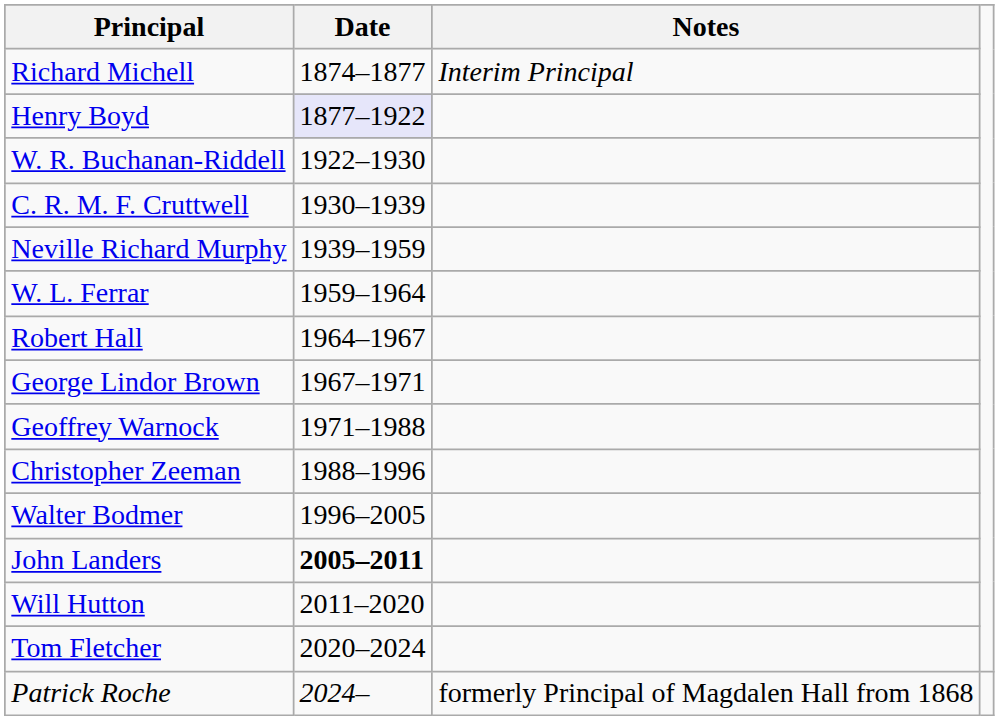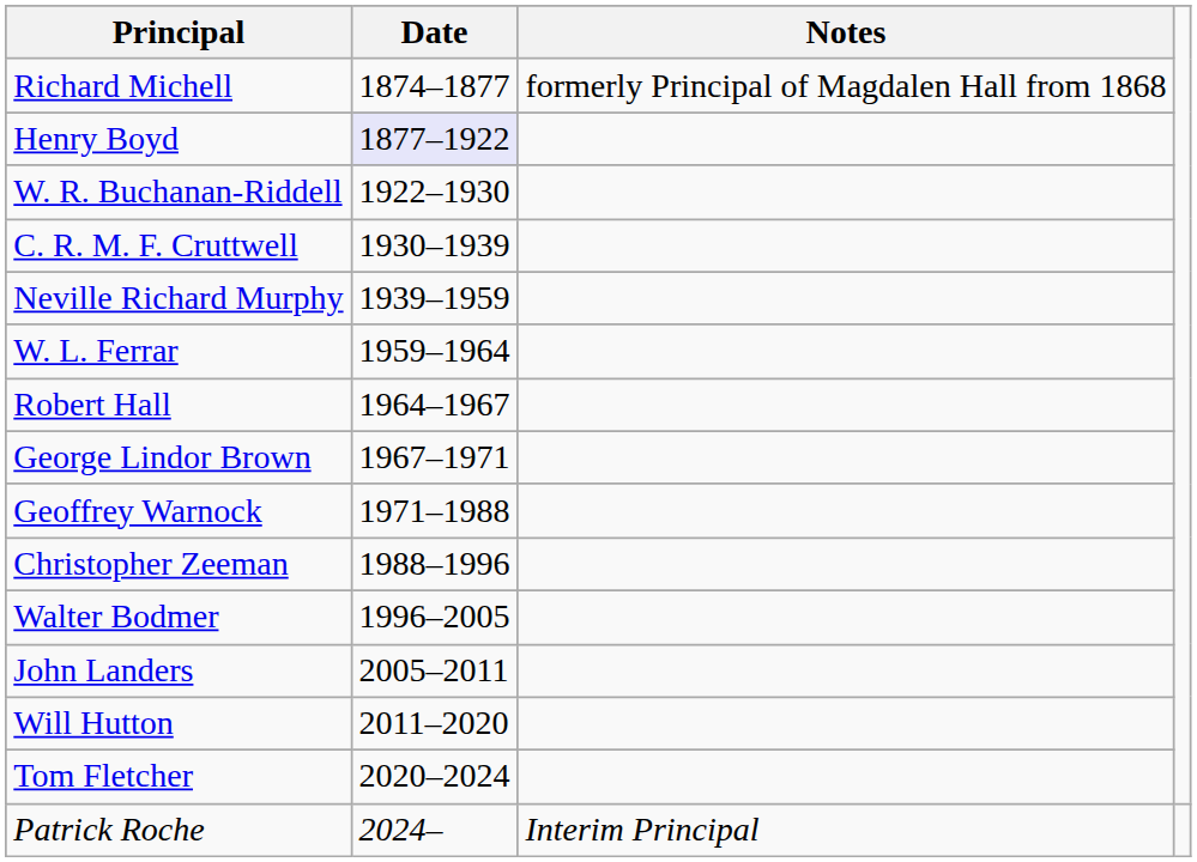Richard Michell | Notes: Interim Principal -> formerly Principal of Magdalen Hall from 1868
John Landers | Date: bold -> normal
Patrick Roche | Notes: formerly Principal of Magdalen Hall from 1868 -> Interim Principal
